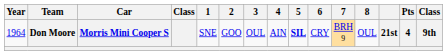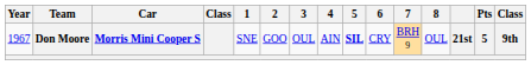Don Moore | Year: 1964 -> 1967
Don Moore | Pts: 4 -> 5
